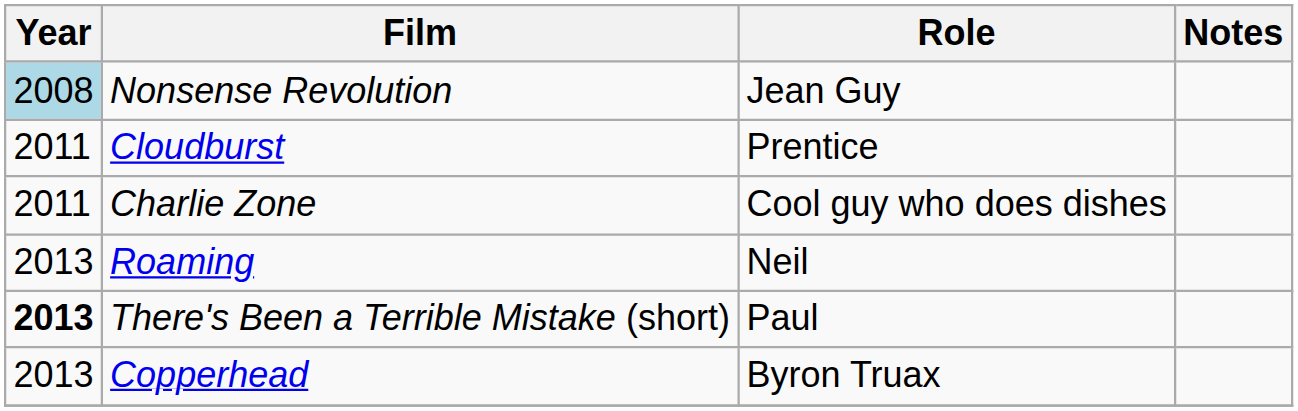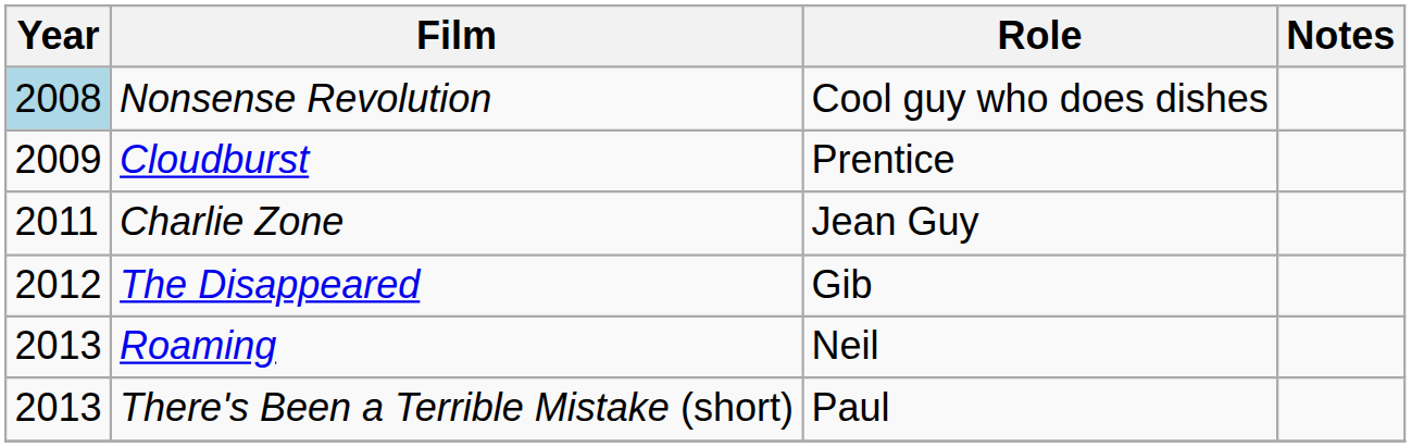Nonsense Revolution | Role: Jean Guy -> Cool guy who does dishes
Cloudburst | Year: 2011 -> 2009
Charlie Zone | Role: Cool guy who does dishes -> Jean Guy
+ row: 2012 | The Disappeared | Gib
There's Been a Terrible Mistake (short) | Year: bold -> normal
- row: 2013 | Copperhead | Byron Truax
